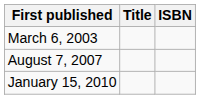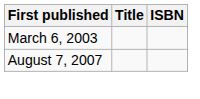- row: January 15, 2010
